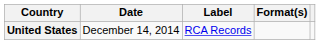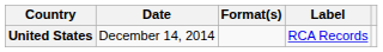columns swapped: Format(s) <-> Label
